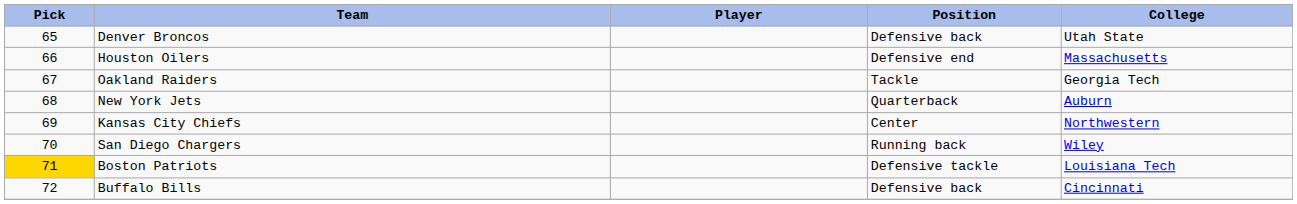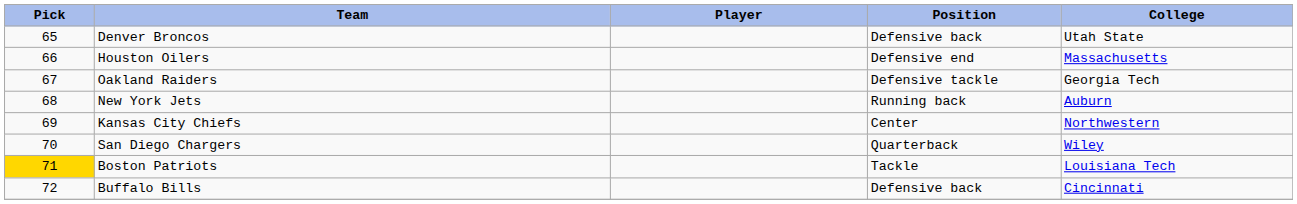Oakland Raiders | Position: Tackle -> Defensive tackle
New York Jets | Position: Quarterback -> Running back
San Diego Chargers | Position: Running back -> Quarterback
Boston Patriots | Position: Defensive tackle -> Tackle
